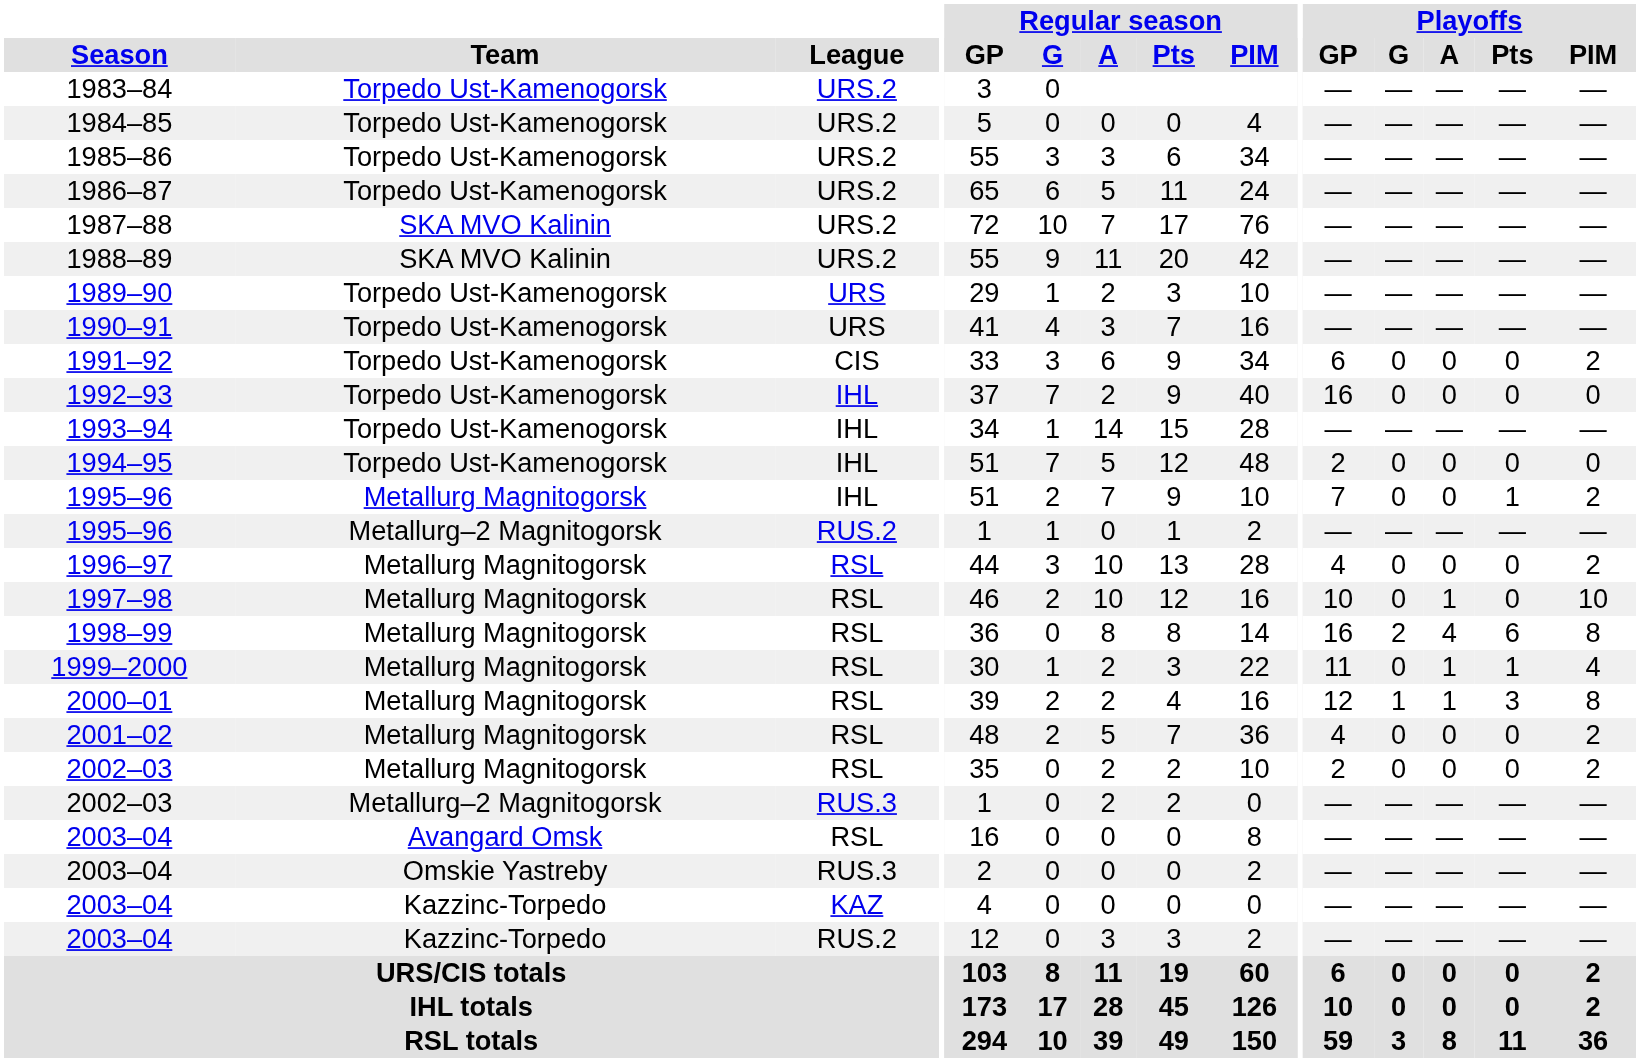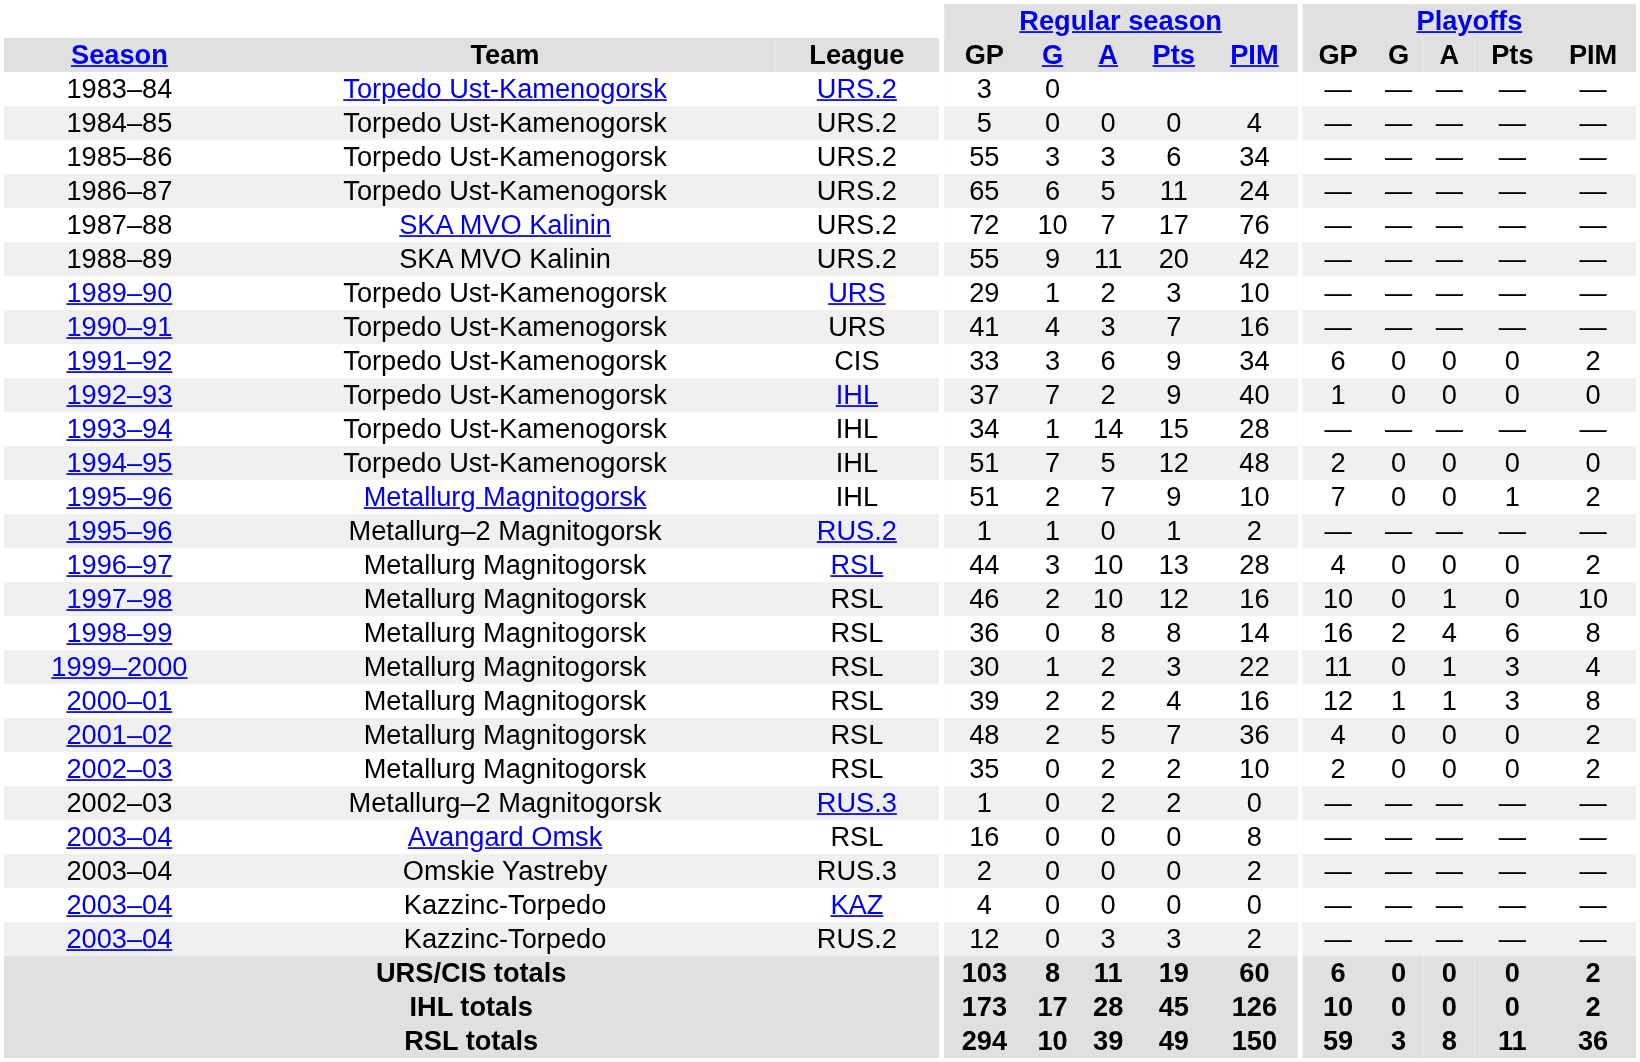1992–93 | Playoffs / GP: 16 -> 1
1999–2000 | Playoffs / Pts: 1 -> 3
